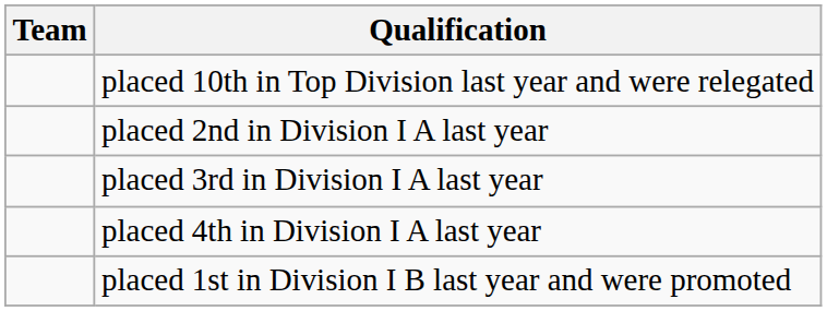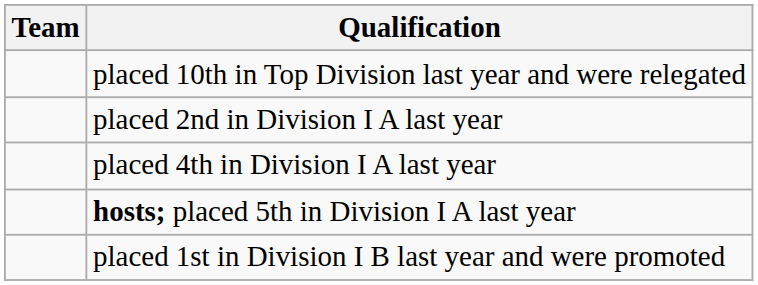- row: placed 3rd in Division I A last year
+ row: hosts; placed 5th in Division I A last year
